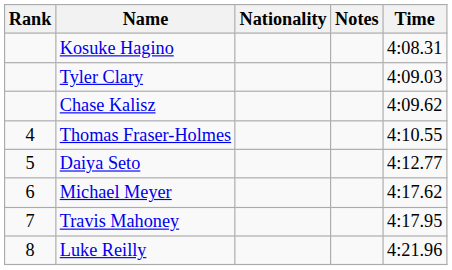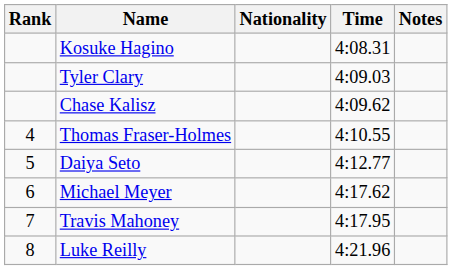columns swapped: Time <-> Notes
